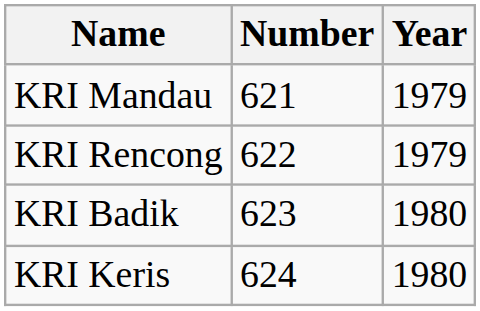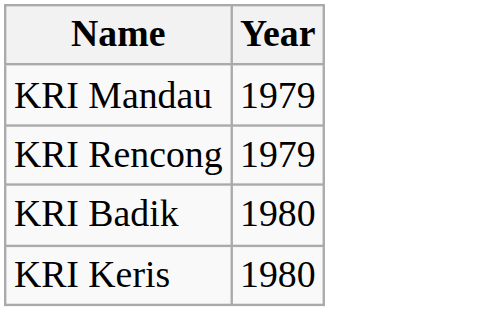- column: Number | 621 | 622 | 623 | 624
